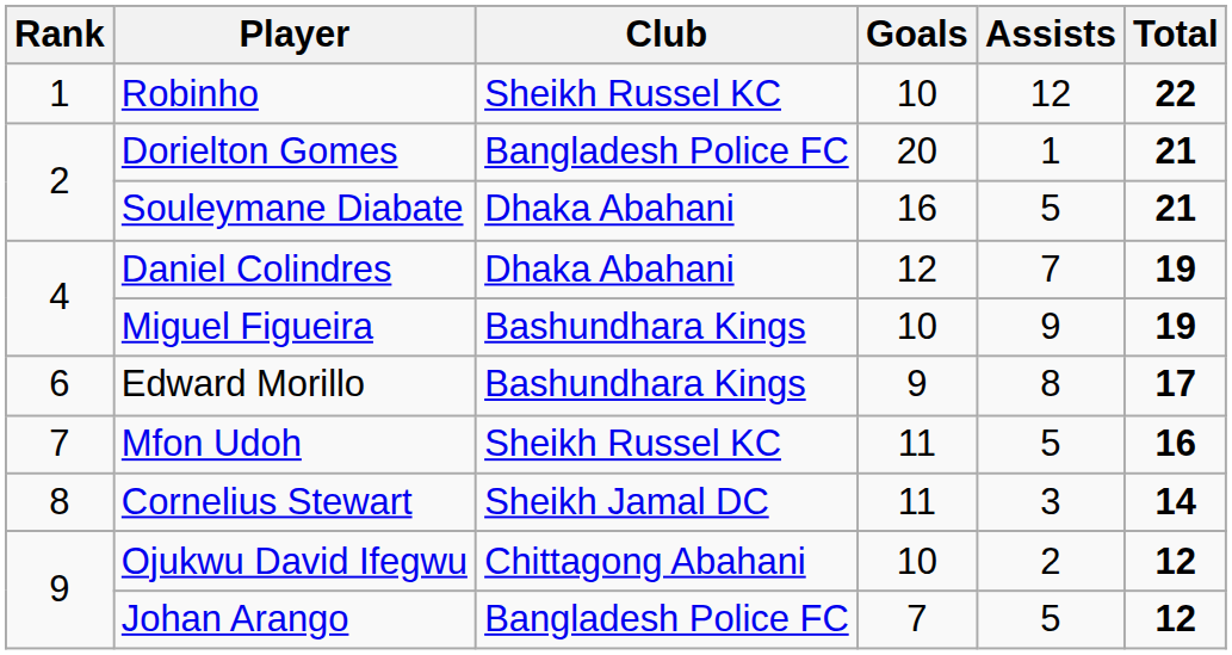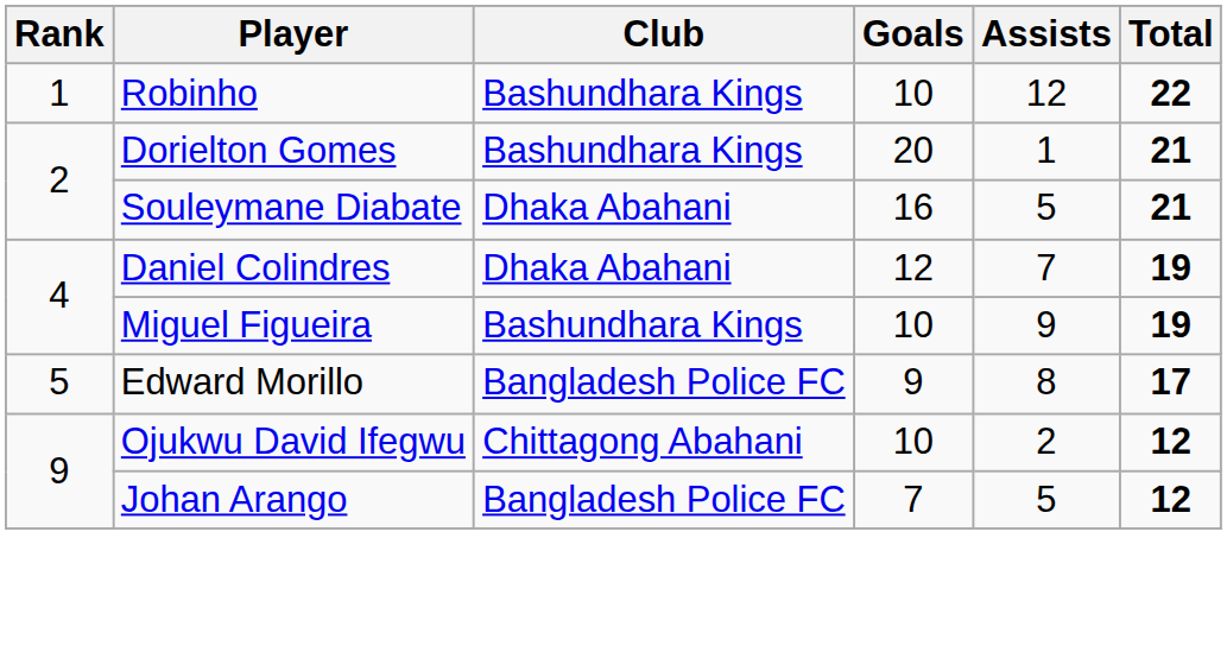Robinho | Club: Sheikh Russel KC -> Bashundhara Kings
Dorielton Gomes | Club: Bangladesh Police FC -> Bashundhara Kings
Edward Morillo | Rank: 6 -> 5
Edward Morillo | Club: Bashundhara Kings -> Bangladesh Police FC
- row: 7 | Mfon Udoh | Sheikh Russel KC | 11 | 5 | 16
- row: 8 | Cornelius Stewart | Sheikh Jamal DC | 11 | 3 | 14
